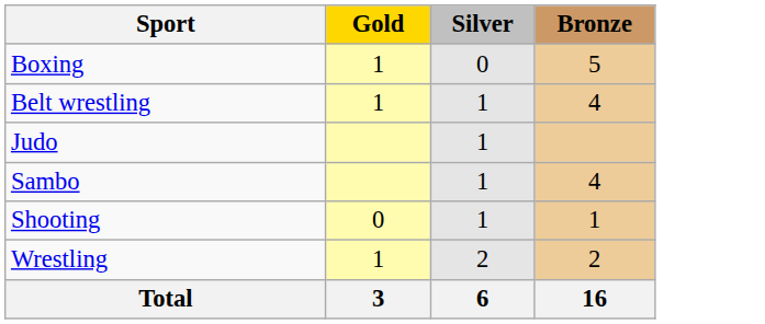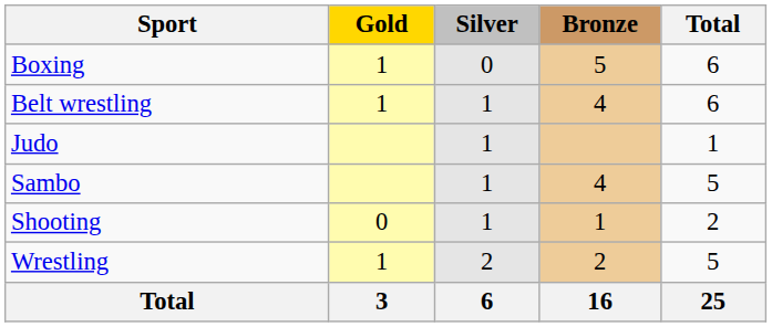+ column: Total | 6 | 6 | 1 | 5 | 2 | 5 | 25
